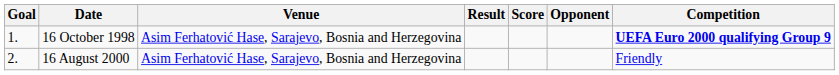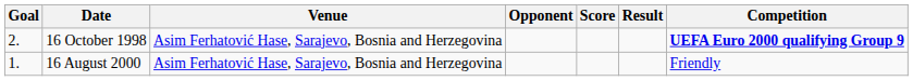columns swapped: Opponent <-> Result
16 October 1998 | Goal: 1. -> 2.
16 August 2000 | Goal: 2. -> 1.
